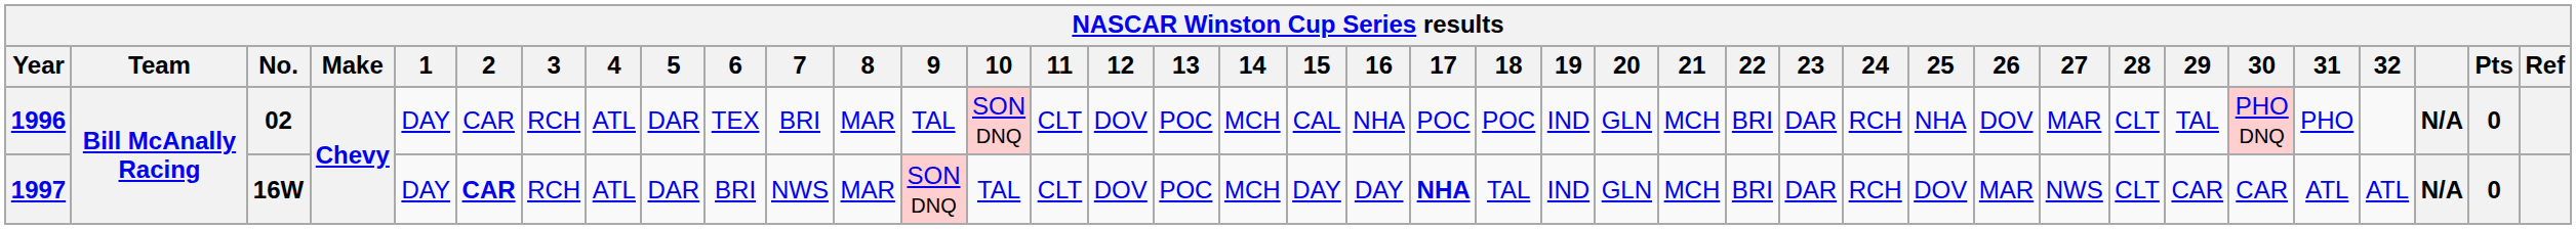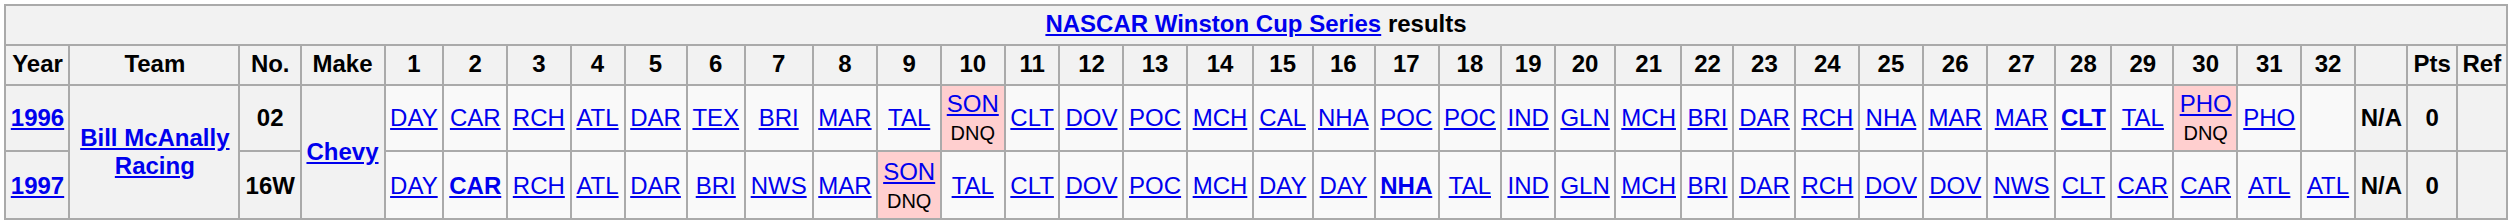1996 | 26: DOV -> MAR
1996 | 28: normal -> bold
1997 | 26: MAR -> DOV
